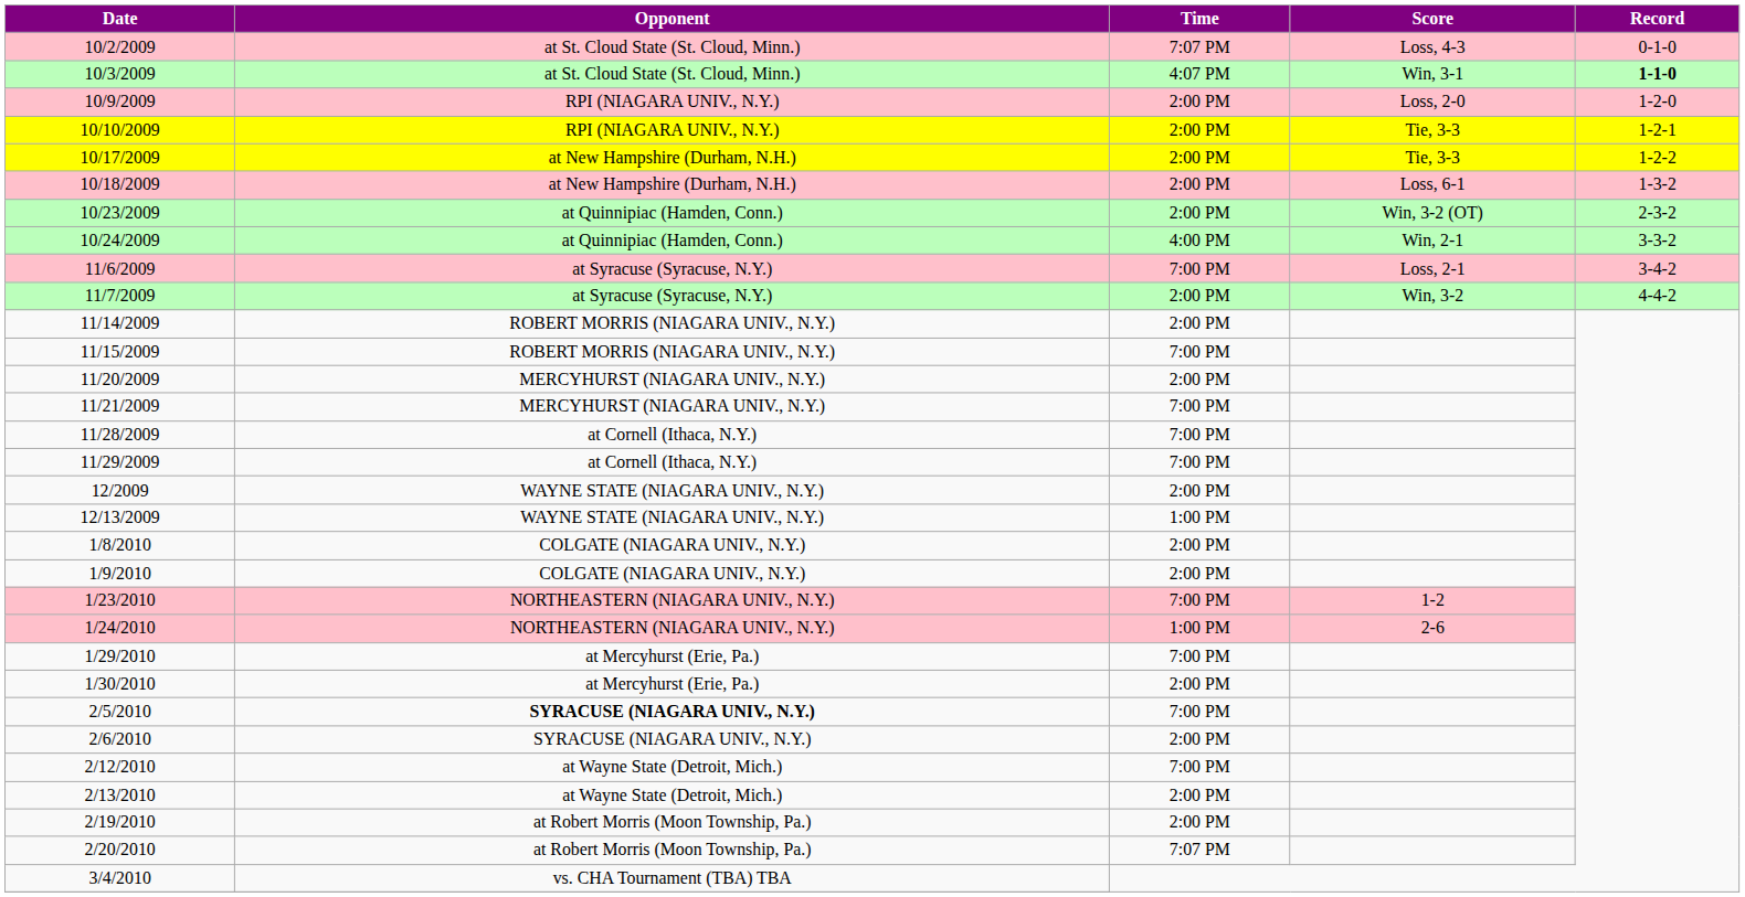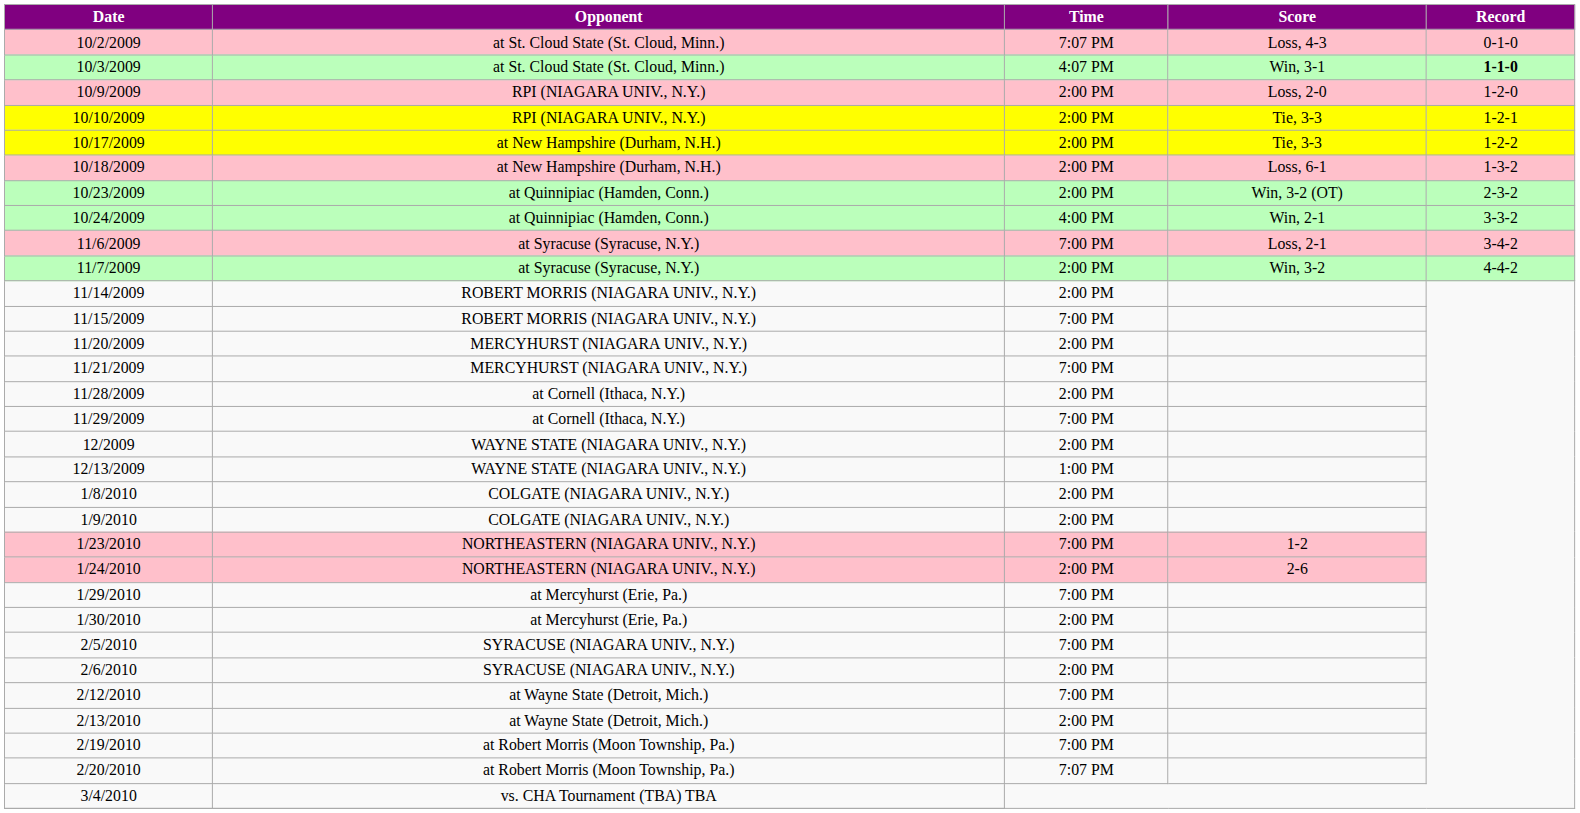11/28/2009 | Time: 7:00 PM -> 2:00 PM
1/24/2010 | Time: 1:00 PM -> 2:00 PM
2/5/2010 | Opponent: bold -> normal
2/19/2010 | Time: 2:00 PM -> 7:00 PM
